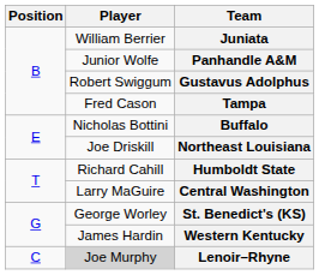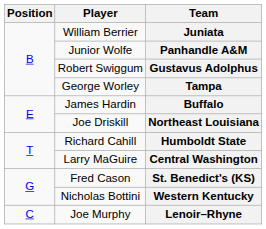Tampa | Player: Fred Cason -> George Worley
Buffalo | Player: Nicholas Bottini -> James Hardin
St. Benedict's (KS) | Player: George Worley -> Fred Cason
Western Kentucky | Player: James Hardin -> Nicholas Bottini
Lenoir–Rhyne | Player: lightgrey background -> no background
